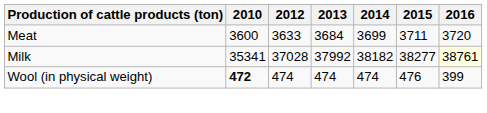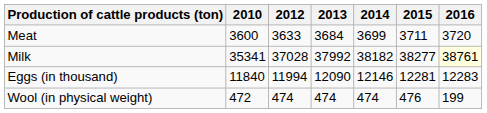+ row: Eggs (in thousand) | 11840 | 11994 | 12090 | 12146 | 12281 | 12283
Wool (in physical weight) | 2010: bold -> normal
Wool (in physical weight) | 2016: 399 -> 199
